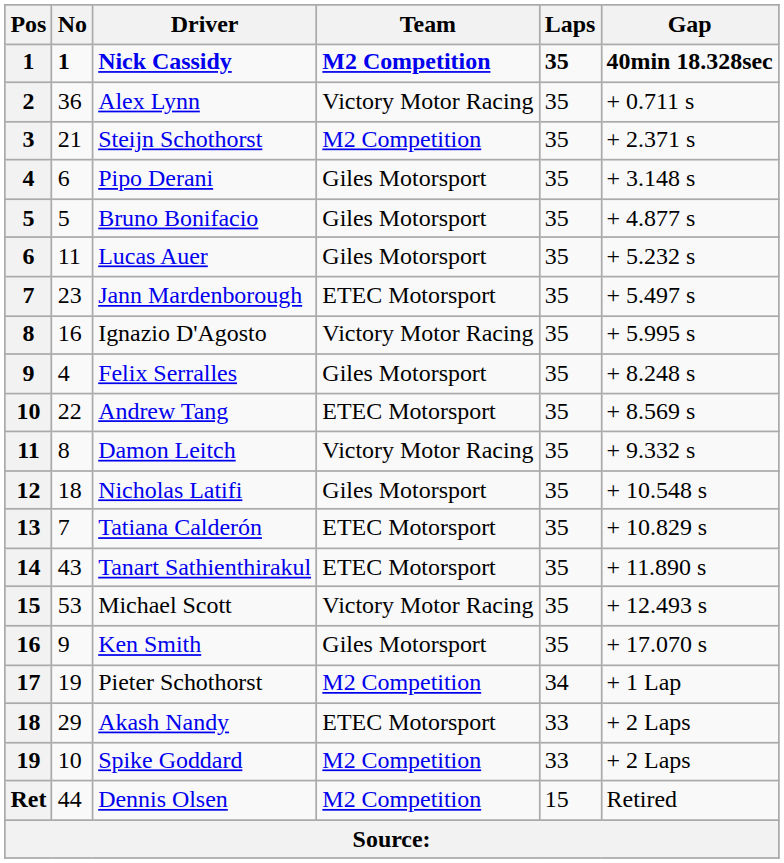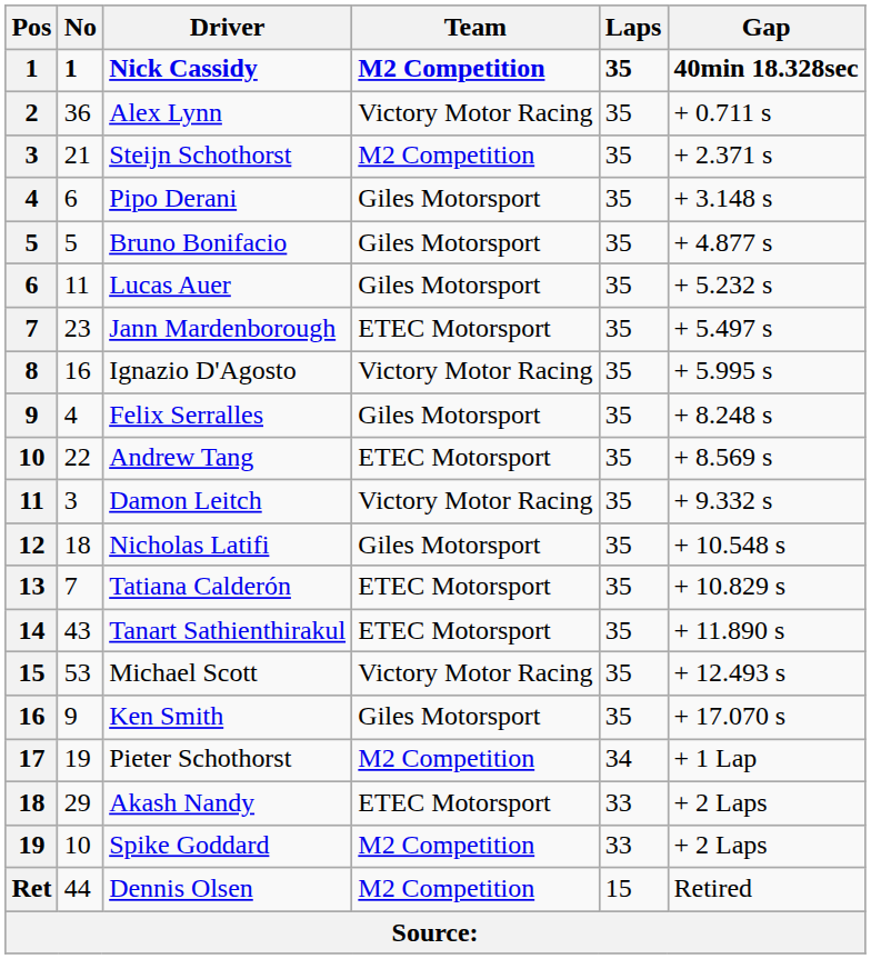Damon Leitch | No: 8 -> 3
